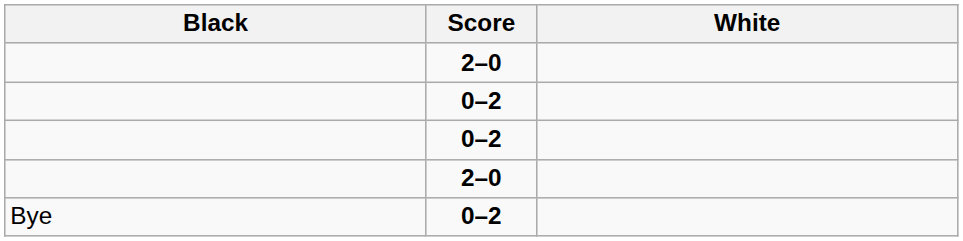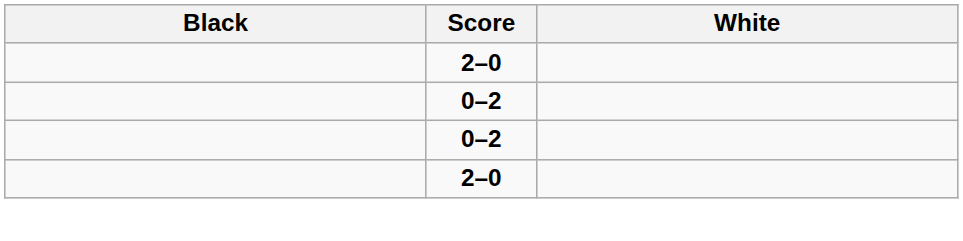- row: Bye | 0–2
